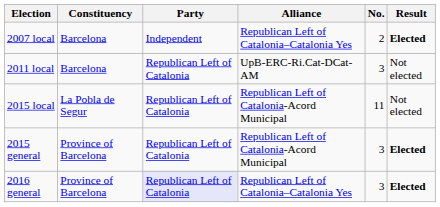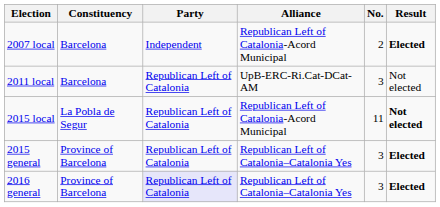2007 local | Alliance: Republican Left of Catalonia–Catalonia Yes -> Republican Left of Catalonia-Acord Municipal
2015 local | Result: normal -> bold
2015 general | Alliance: Republican Left of Catalonia-Acord Municipal -> Republican Left of Catalonia–Catalonia Yes
